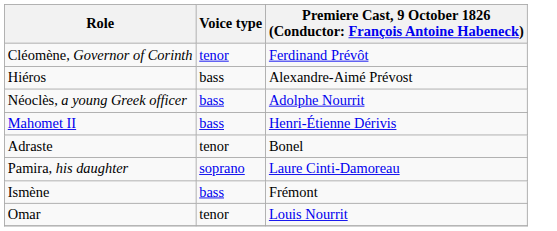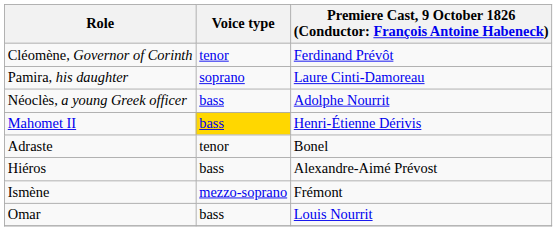rows swapped: Pamira, his daughter <-> Hiéros
Mahomet II | Voice type: no background -> gold background
Ismène | Voice type: bass -> mezzo-soprano
Omar | Voice type: tenor -> bass
